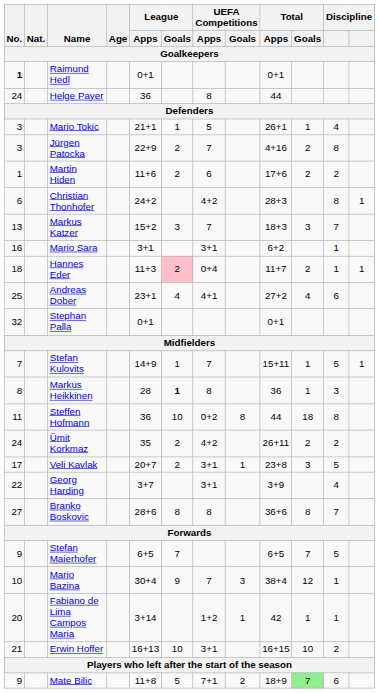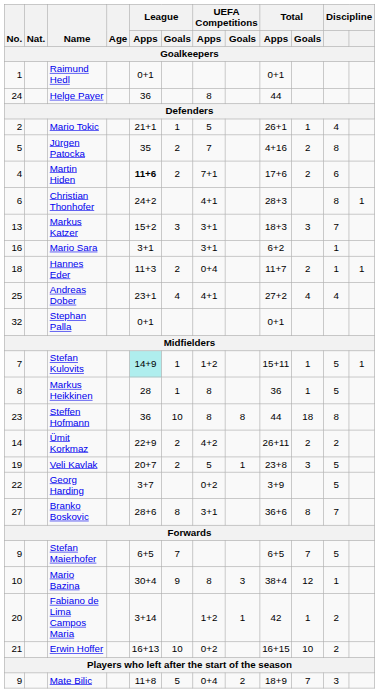Raimund Hedl | No.: bold -> normal
Mario Tokic | No.: 3 -> 2
Jürgen Patocka | No.: 3 -> 5
Jürgen Patocka | League / Apps: 22+9 -> 35
Martin Hiden | No.: 1 -> 4
Martin Hiden | League / Apps: normal -> bold
Martin Hiden | UEFA Competitions / Apps: 6 -> 7+1
Martin Hiden | column 11: 2 -> 6
Christian Thonhofer | UEFA Competitions / Apps: 4+2 -> 4+1
Markus Katzer | UEFA Competitions / Apps: 7 -> 3+1
Hannes Eder | League / Goals: pink background -> no background
Andreas Dober | column 11: 6 -> 4
Stefan Kulovits | League / Apps: no background -> paleturquoise background
Stefan Kulovits | UEFA Competitions / Apps: 7 -> 1+2
Markus Heikkinen | League / Goals: bold -> normal
Markus Heikkinen | column 11: 3 -> 5
Steffen Hofmann | No.: 11 -> 23
Steffen Hofmann | UEFA Competitions / Apps: 0+2 -> 8
Ümit Korkmaz | No.: 24 -> 14
Ümit Korkmaz | League / Apps: 35 -> 22+9
Veli Kavlak | No.: 17 -> 19
Veli Kavlak | UEFA Competitions / Apps: 3+1 -> 5
Georg Harding | UEFA Competitions / Apps: 3+1 -> 0+2
Georg Harding | column 11: 4 -> 5
Branko Boskovic | UEFA Competitions / Apps: 8 -> 3+1
Mario Bazina | UEFA Competitions / Apps: 7 -> 8
Fabiano de Lima Campos Maria | column 11: 1 -> 2
Erwin Hoffer | UEFA Competitions / Apps: 3+1 -> 0+2
Mate Bilic | UEFA Competitions / Apps: 7+1 -> 0+4
Mate Bilic | Total / Goals: lightgreen background -> no background
Mate Bilic | column 11: 6 -> 3
